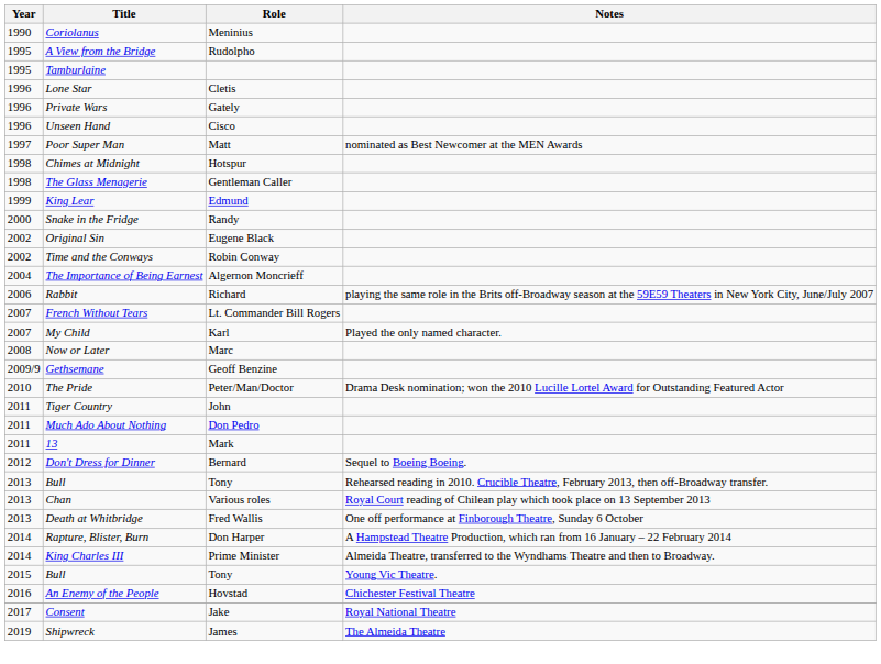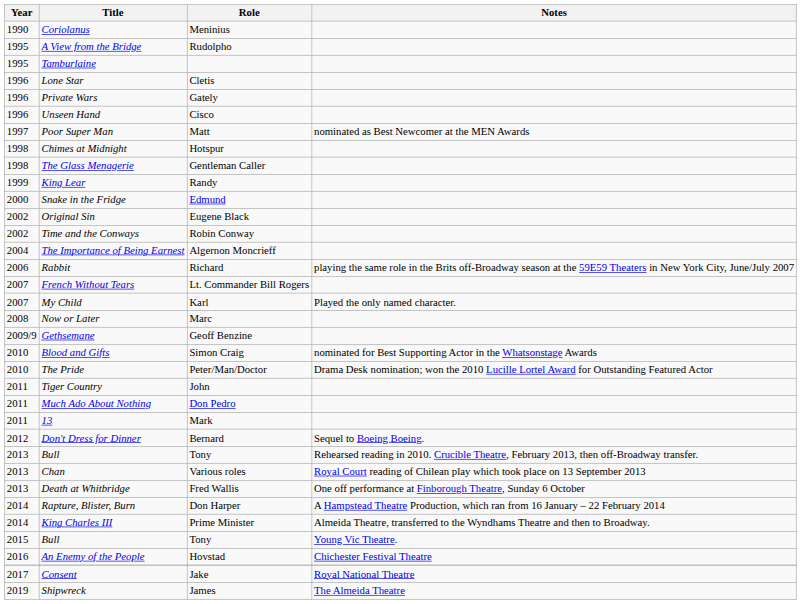King Lear | Role: Edmund -> Randy
Snake in the Fridge | Role: Randy -> Edmund
+ row: 2010 | Blood and Gifts | Simon Craig | nominated for Best Supporting Actor in the Whatsonstage Awards
